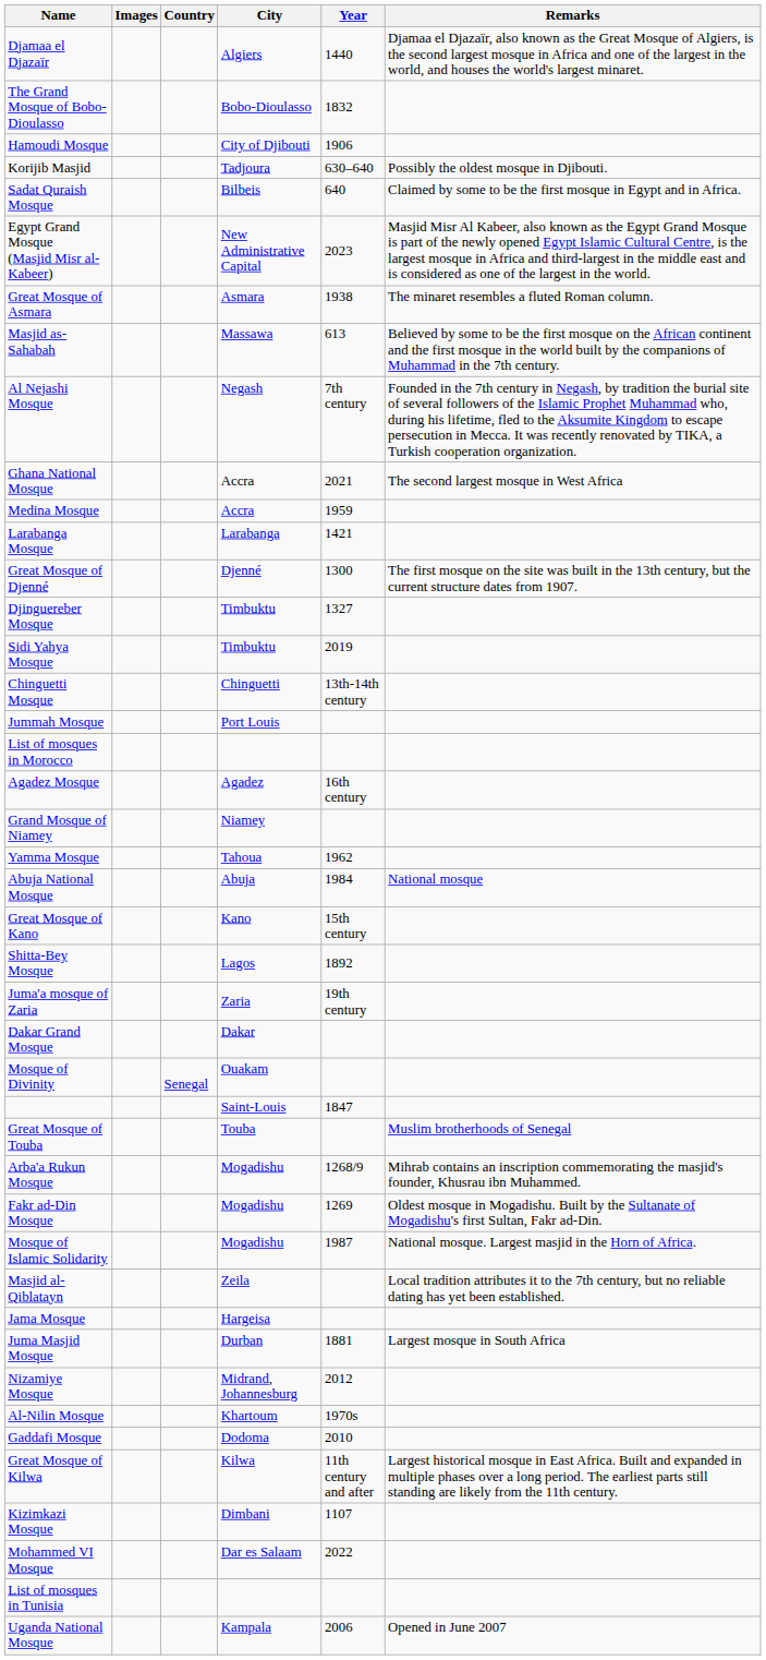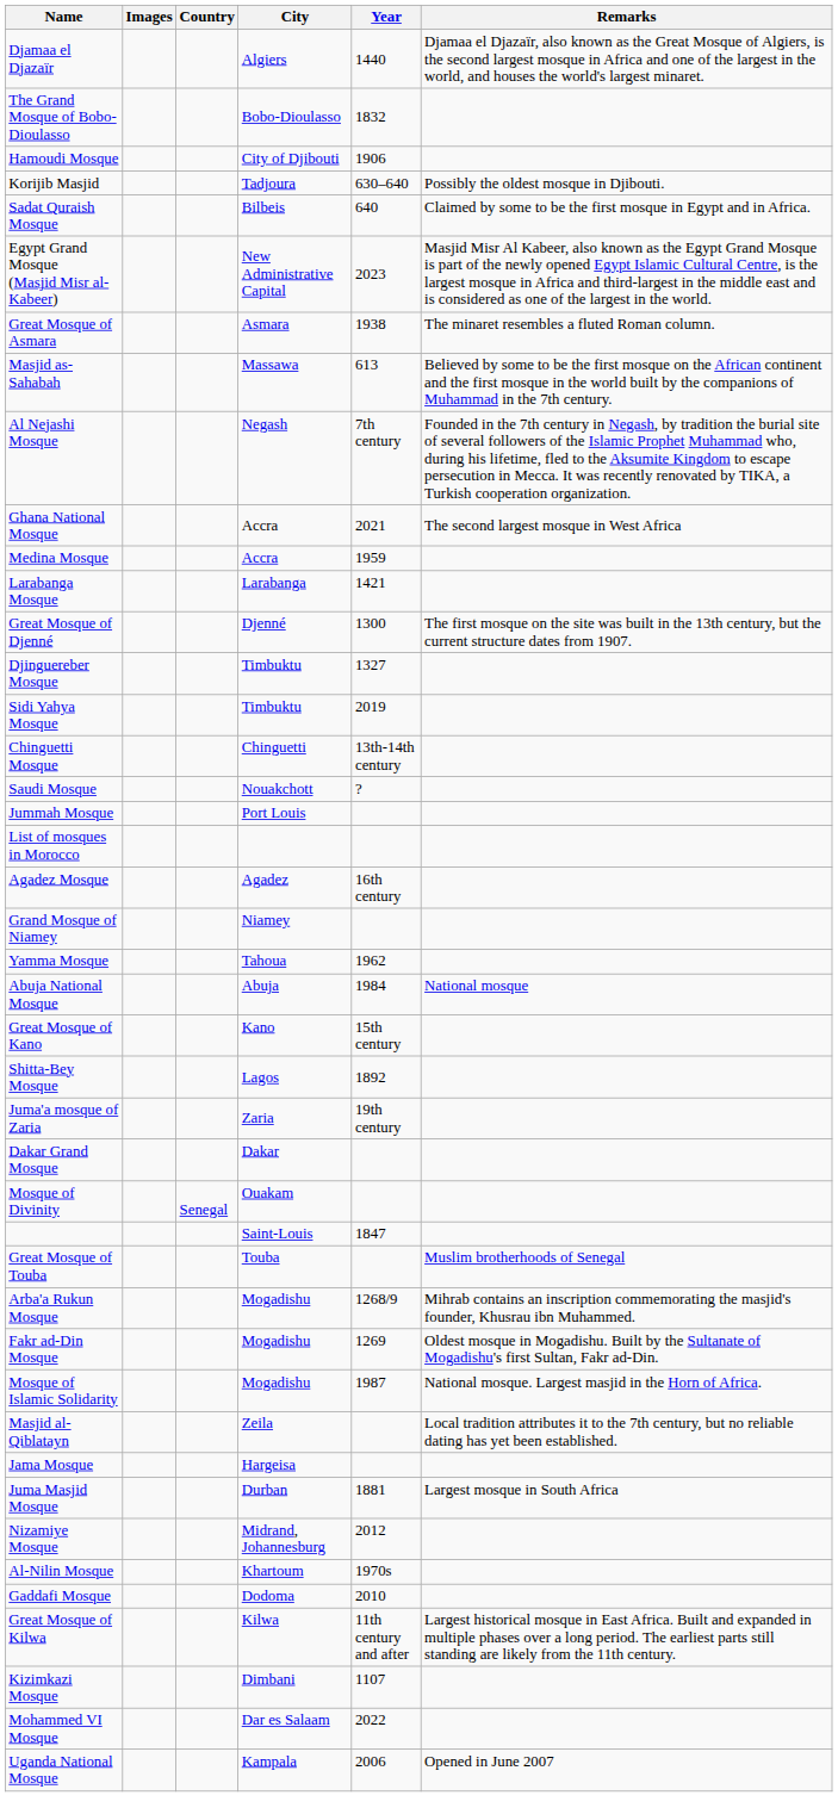+ row: Saudi Mosque | Nouakchott | ?
- row: List of mosques in Tunisia
